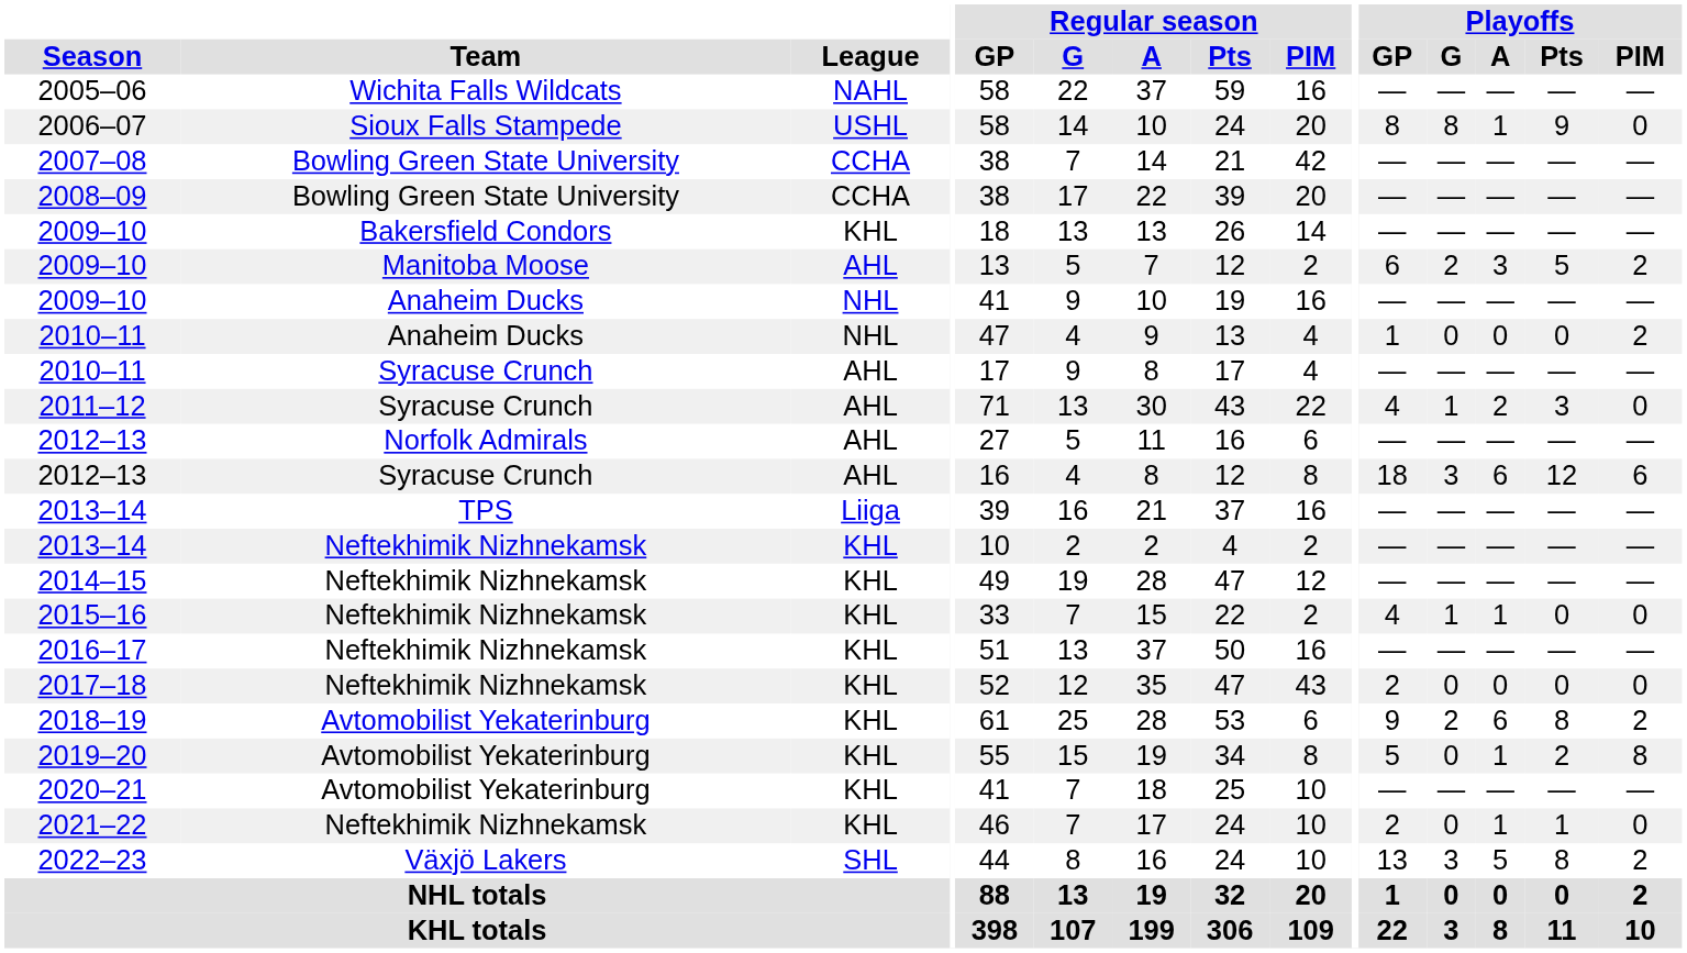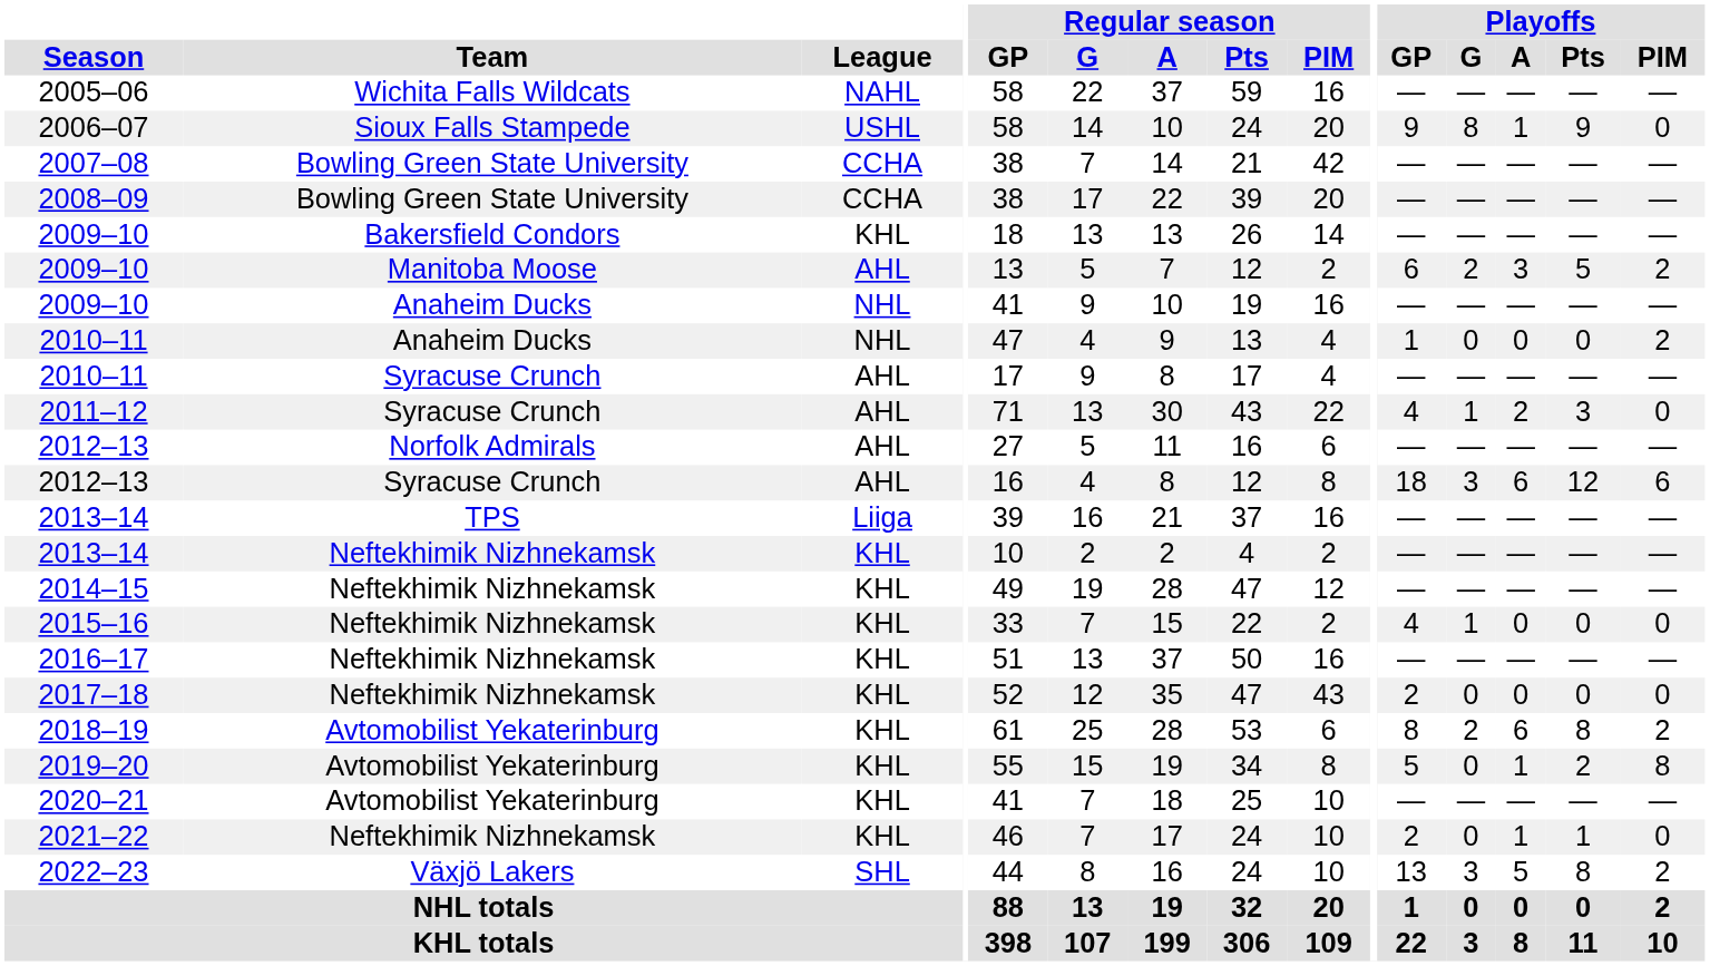2006–07 | Playoffs / GP: 8 -> 9
2015–16 | Playoffs / A: 1 -> 0
2018–19 | Playoffs / GP: 9 -> 8
